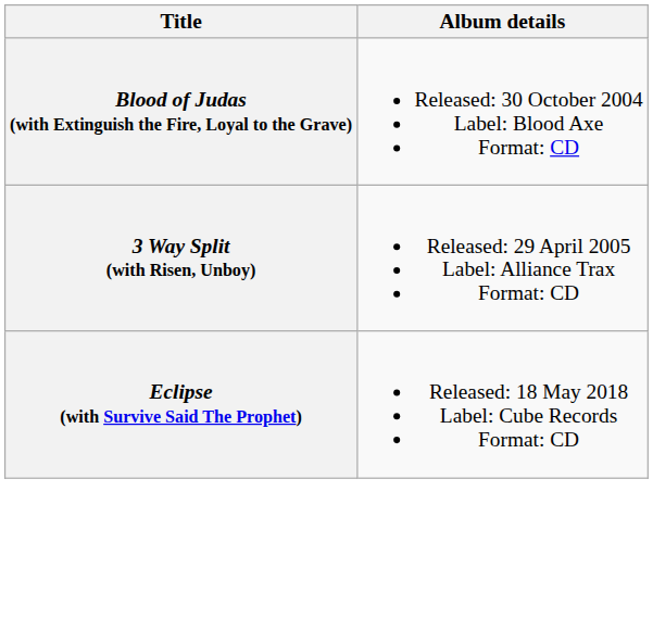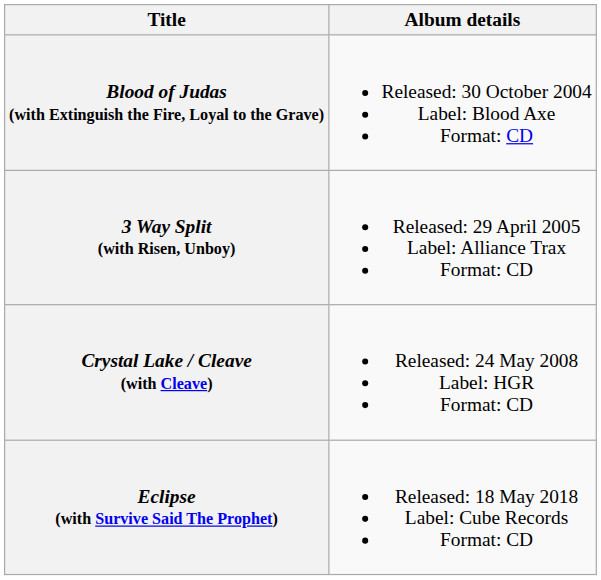+ row: Crystal Lake / Cleave (with Cleave) | Released: 24 May 2008 Label: HGR Format: CD
